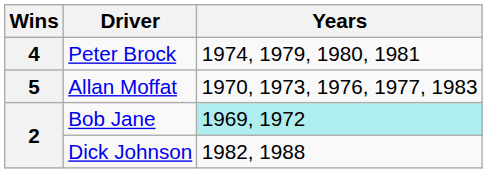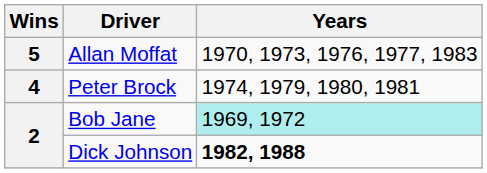rows swapped: Allan Moffat <-> Peter Brock
Dick Johnson | Years: normal -> bold
